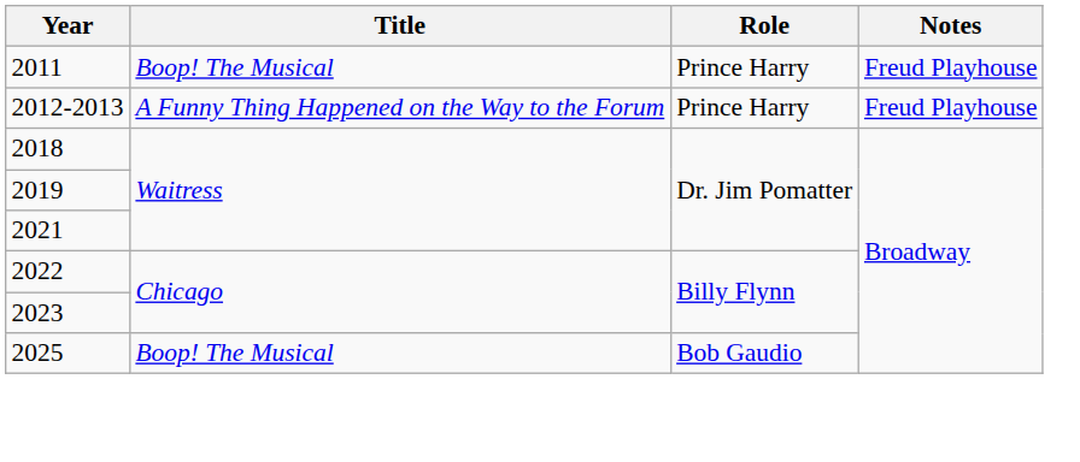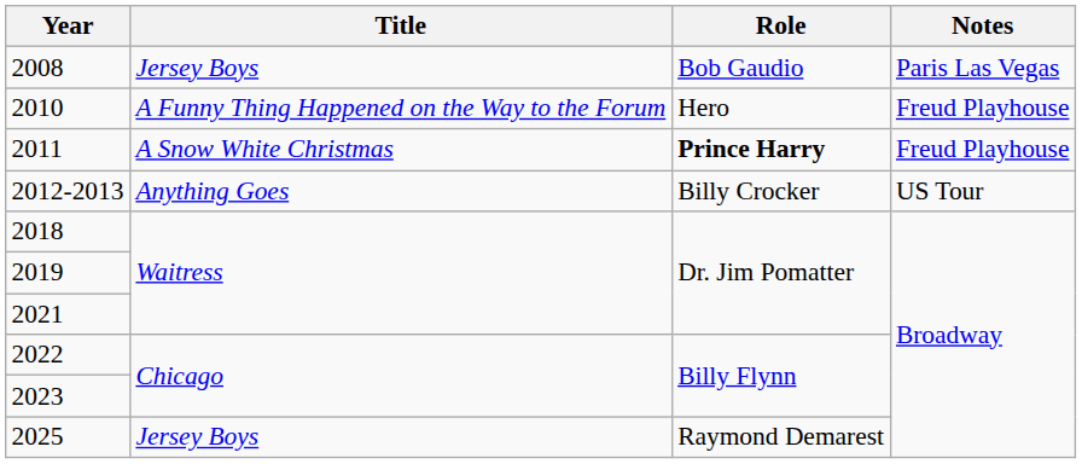+ row: 2008 | Jersey Boys | Bob Gaudio | Paris Las Vegas
+ row: 2010 | A Funny Thing Happened on the Way to the Forum | Hero | Freud Playhouse
2011 | Title: Boop! The Musical -> A Snow White Christmas
2011 | Role: normal -> bold
2012-2013 | Title: A Funny Thing Happened on the Way to the Forum -> Anything Goes
2012-2013 | Role: Prince Harry -> Billy Crocker
2012-2013 | Notes: Freud Playhouse -> US Tour
2025 | Title: Boop! The Musical -> Jersey Boys
2025 | Role: Bob Gaudio -> Raymond Demarest
